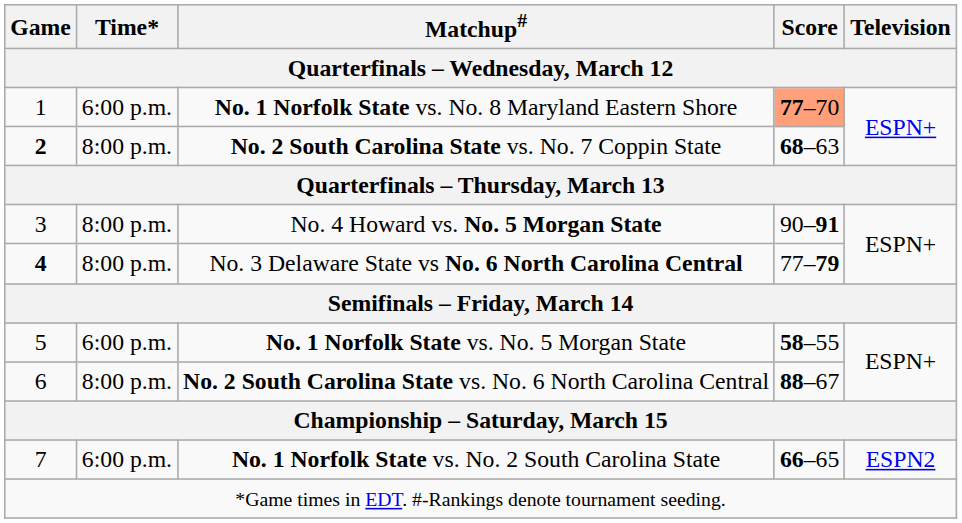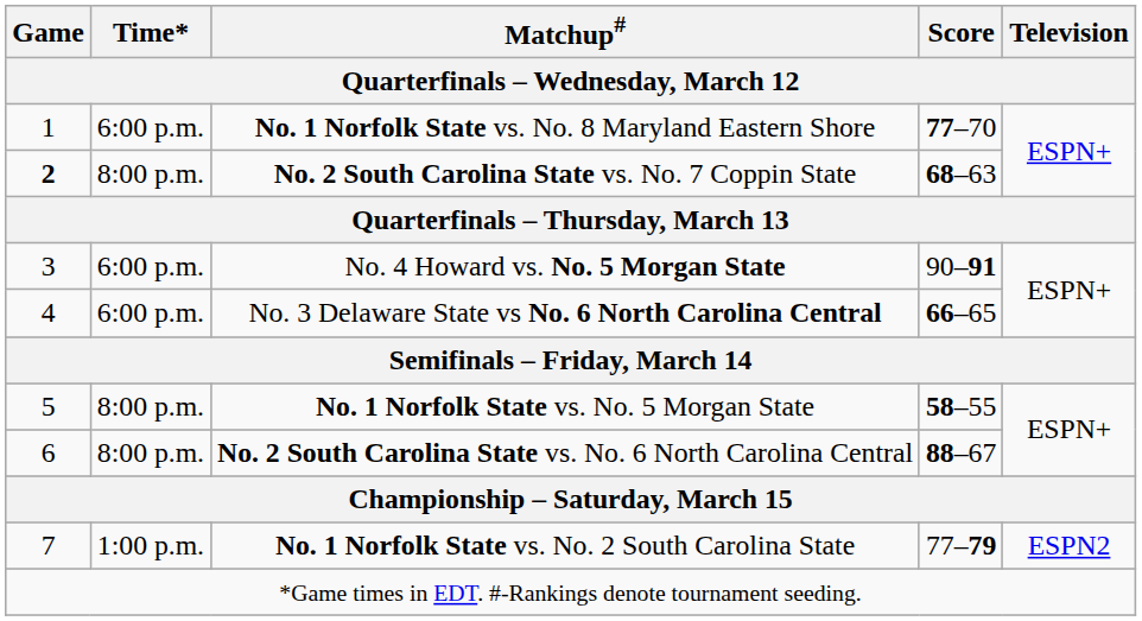No. 1 Norfolk State vs. No. 8 Maryland Eastern Shore | Score: lightsalmon background -> no background
No. 4 Howard vs. No. 5 Morgan State | Time*: 8:00 p.m. -> 6:00 p.m.
No. 3 Delaware State vs No. 6 North Carolina Central | Game: bold -> normal
No. 3 Delaware State vs No. 6 North Carolina Central | Time*: 8:00 p.m. -> 6:00 p.m.
No. 3 Delaware State vs No. 6 North Carolina Central | Score: 77–79 -> 66–65
No. 1 Norfolk State vs. No. 5 Morgan State | Time*: 6:00 p.m. -> 8:00 p.m.
No. 1 Norfolk State vs. No. 2 South Carolina State | Time*: 6:00 p.m. -> 1:00 p.m.
No. 1 Norfolk State vs. No. 2 South Carolina State | Score: 66–65 -> 77–79
